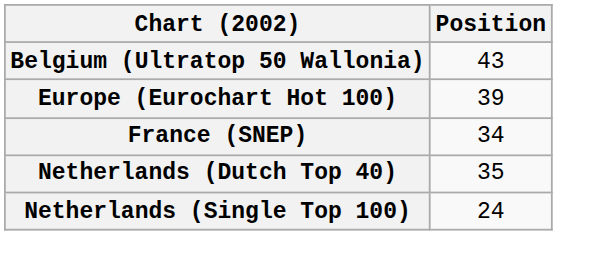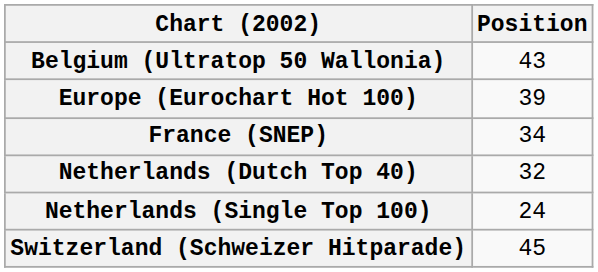Netherlands (Dutch Top 40) | Position: 35 -> 32
+ row: Switzerland (Schweizer Hitparade) | 45
